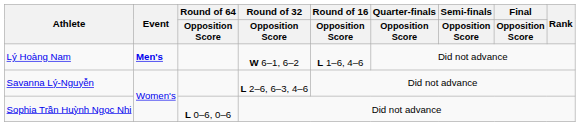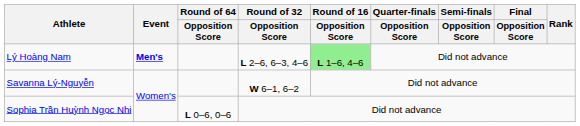Lý Hoàng Nam | Round of 32 / Opposition Score: W 6–1, 6–2 -> L 2–6, 6–3, 4–6
Lý Hoàng Nam | Round of 16 / Opposition Score: no background -> lightgreen background
Savanna Lý-Nguyễn | Round of 32 / Opposition Score: L 2–6, 6–3, 4–6 -> W 6–1, 6–2
